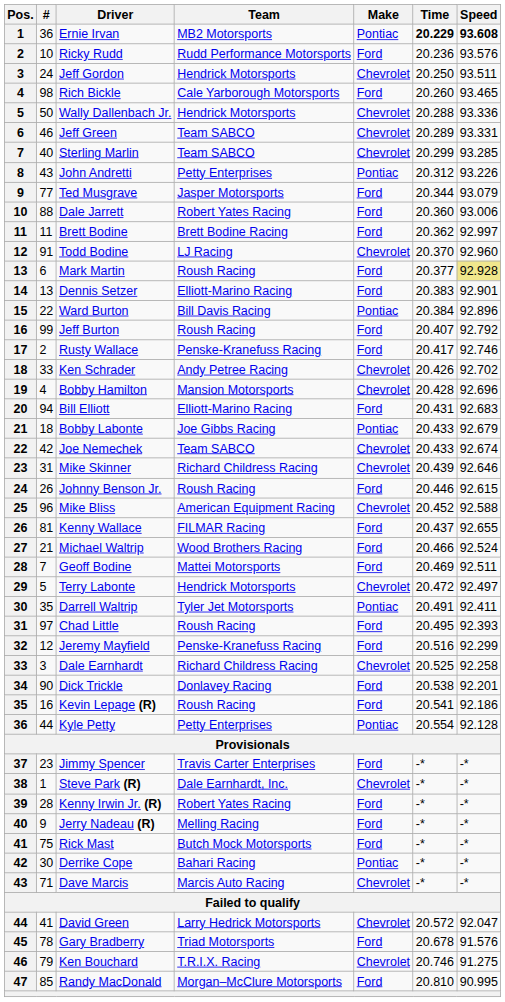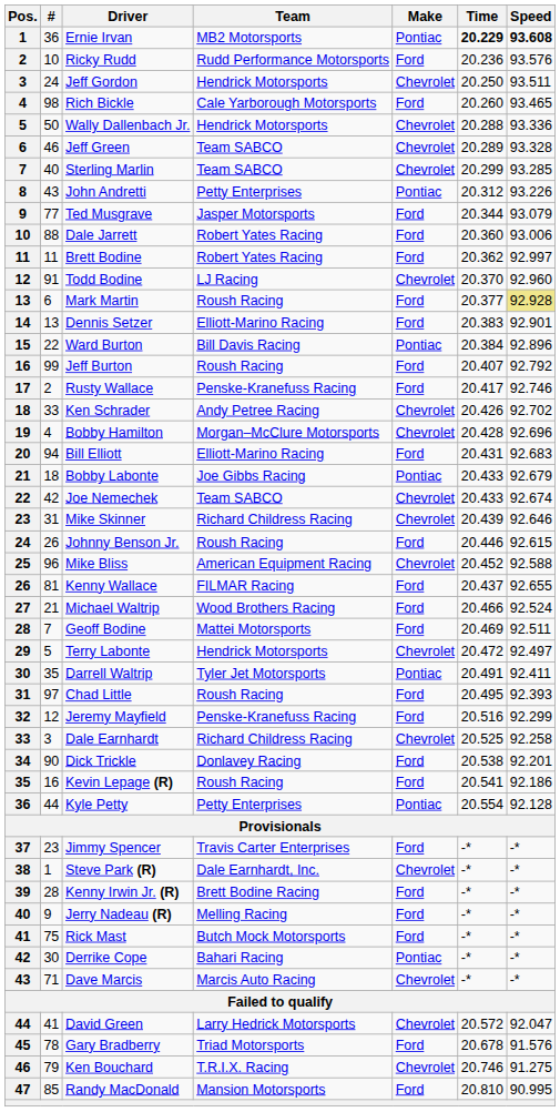Jeff Green | Speed: 93.331 -> 93.328
Brett Bodine | Team: Brett Bodine Racing -> Robert Yates Racing
Bobby Hamilton | Team: Mansion Motorsports -> Morgan–McClure Motorsports
Kenny Irwin Jr. (R) | Team: Robert Yates Racing -> Brett Bodine Racing
Randy MacDonald | Team: Morgan–McClure Motorsports -> Mansion Motorsports
